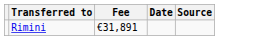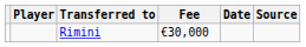+ column: Player
Rimini | Fee: €31,891 -> €30,000
